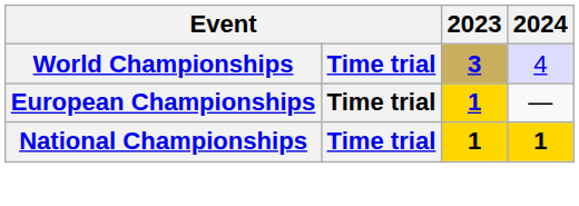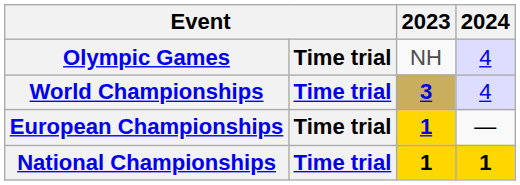+ row: Olympic Games | Time trial | NH | 4
